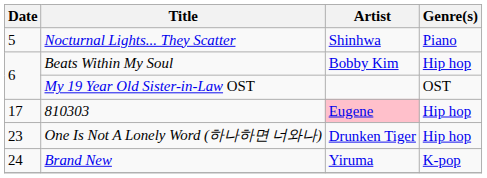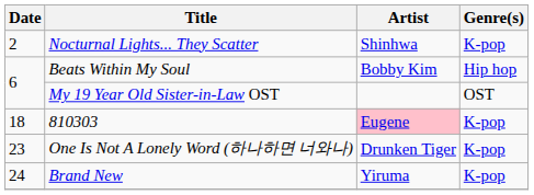Nocturnal Lights... They Scatter | Date: 5 -> 2
Nocturnal Lights... They Scatter | Genre(s): Piano -> K-pop
810303 | Date: 17 -> 18
810303 | Genre(s): Hip hop -> K-pop
One Is Not A Lonely Word (하나하면 너와나) | Genre(s): Hip hop -> K-pop
